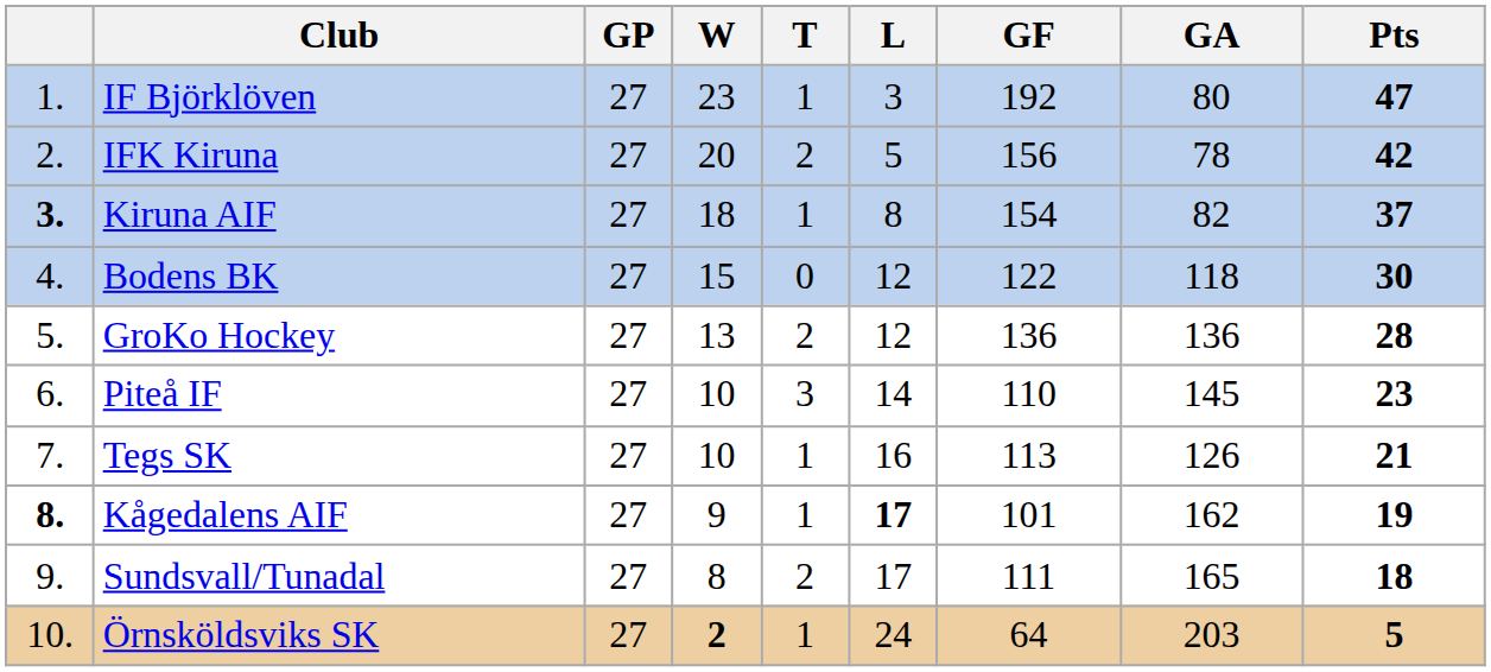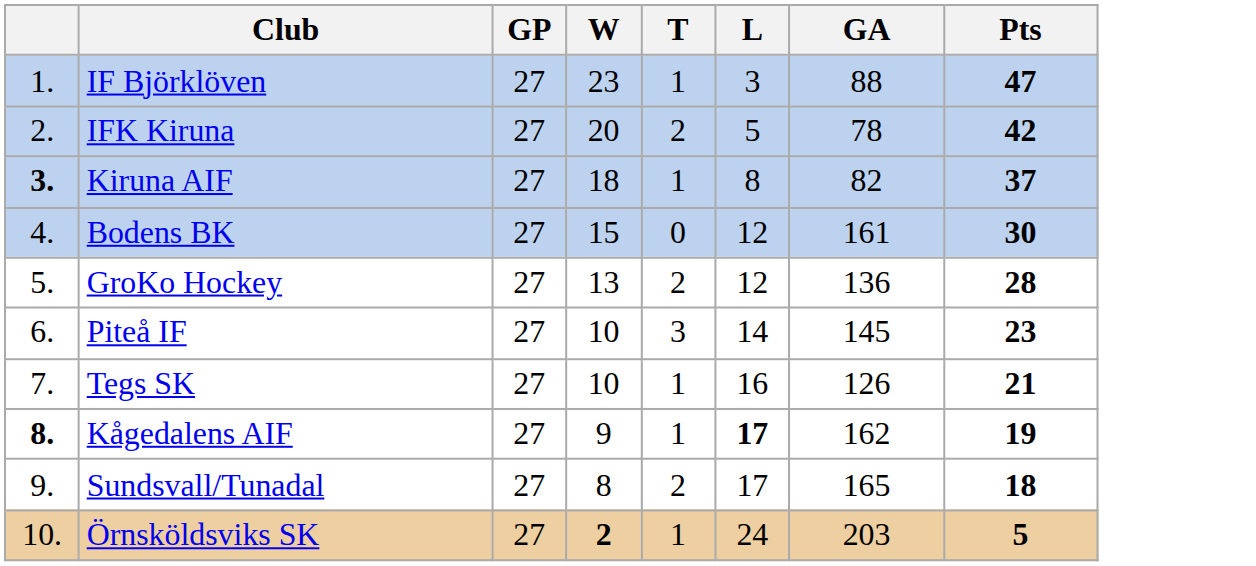- column: GF | 192 | 156 | 154 | 122 | 136 | 110 | 113 | 101 | 111 | 64
IF Björklöven | GA: 80 -> 88
Bodens BK | GA: 118 -> 161
